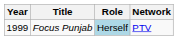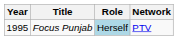Focus Punjab | Year: 1999 -> 1995
